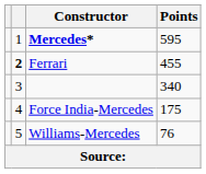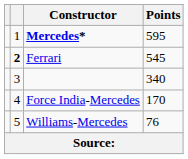Ferrari | Points: 455 -> 545
Force India-Mercedes | Points: 175 -> 170
